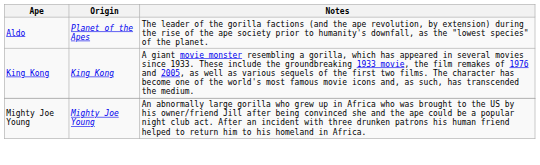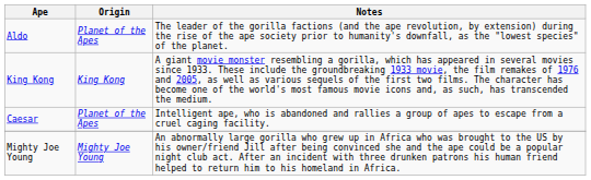+ row: Caesar | Planet of the Apes | Intelligent ape, who is abandoned and rallies a group of apes to escape from a cruel caging facility.
